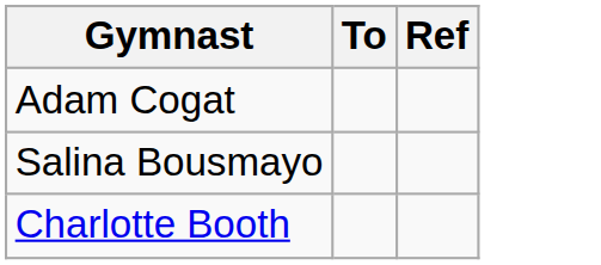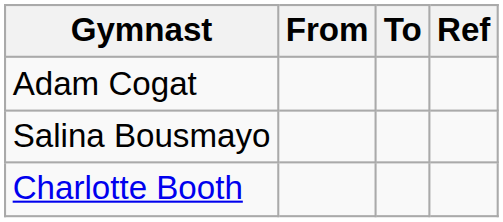+ column: From
